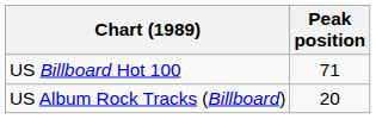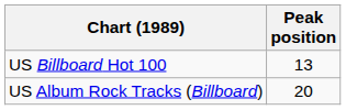US Billboard Hot 100 | Peak position: 71 -> 13
